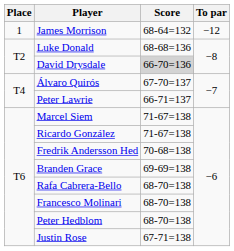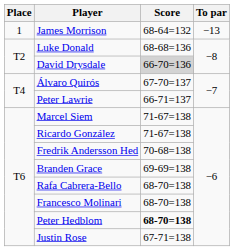James Morrison | To par: −12 -> −13
Peter Hedblom | Score: normal -> bold
